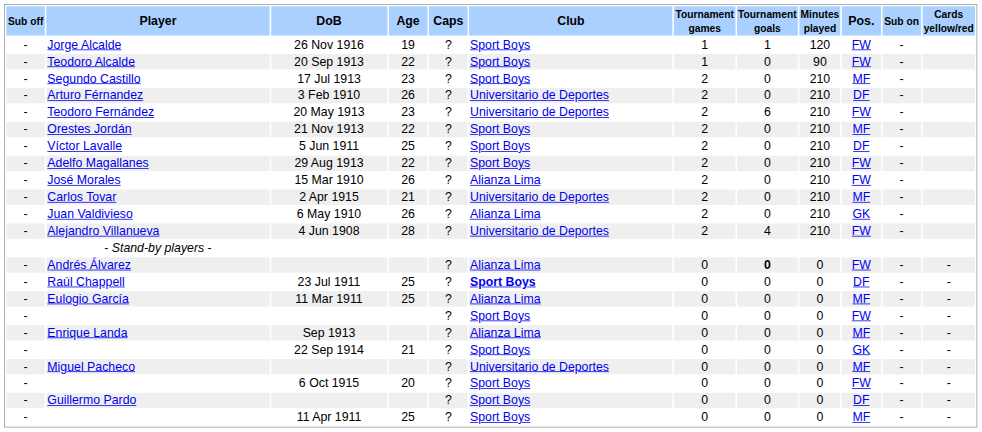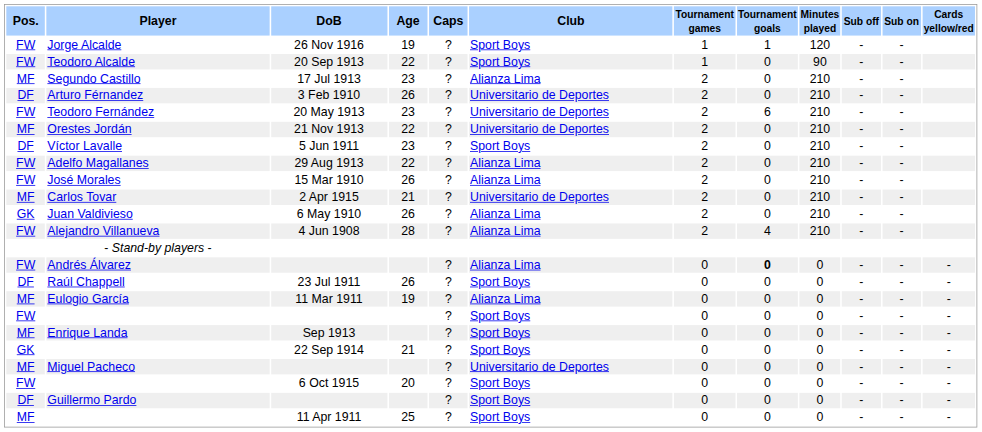columns swapped: Pos. <-> Sub off
Segundo Castillo | Club: Sport Boys -> Alianza Lima
Orestes Jordán | Club: Sport Boys -> Universitario de Deportes
Víctor Lavalle | Age: 25 -> 23
Adelfo Magallanes | Club: Sport Boys -> Alianza Lima
Alejandro Villanueva | Club: Universitario de Deportes -> Alianza Lima
Raúl Chappell | Age: 25 -> 26
Raúl Chappell | Club: bold -> normal
Eulogio García | Age: 25 -> 19
Enrique Landa | Club: Alianza Lima -> Sport Boys
